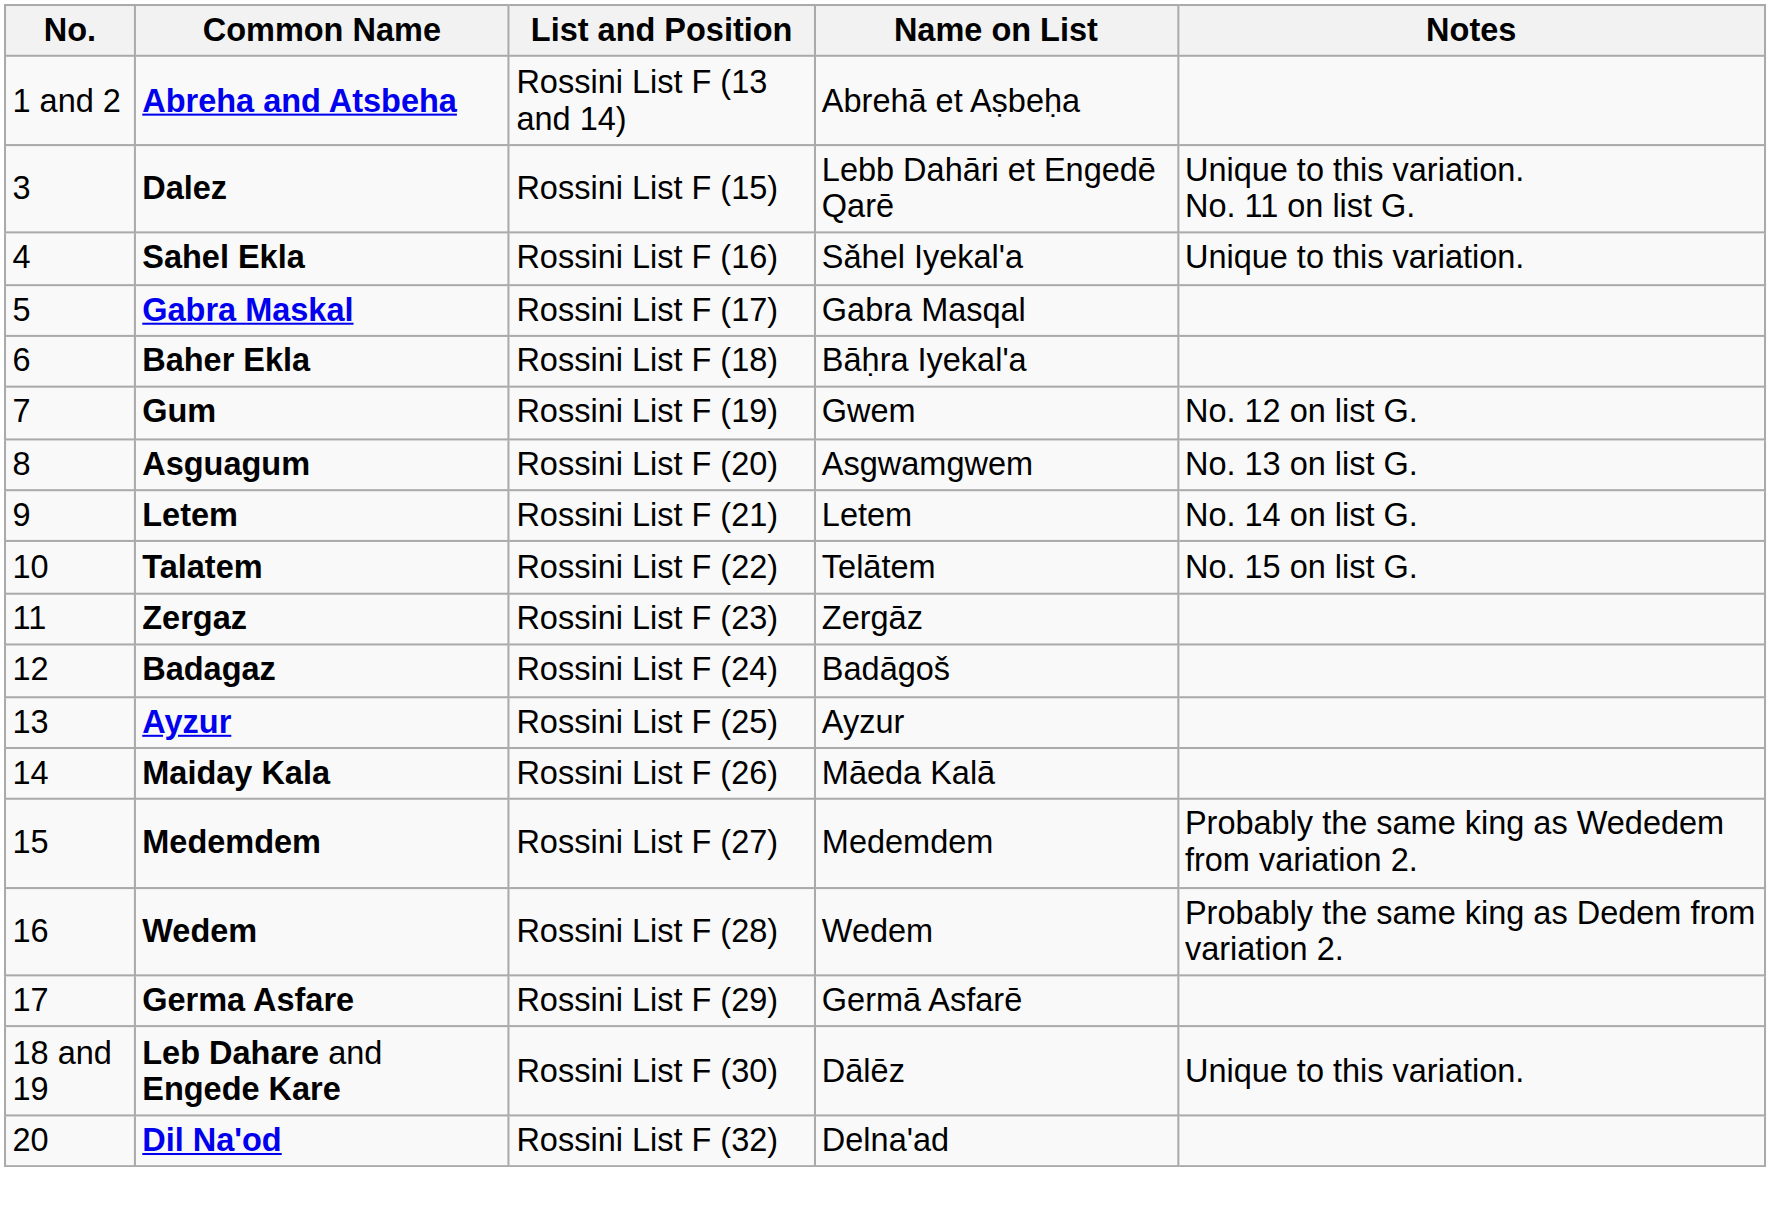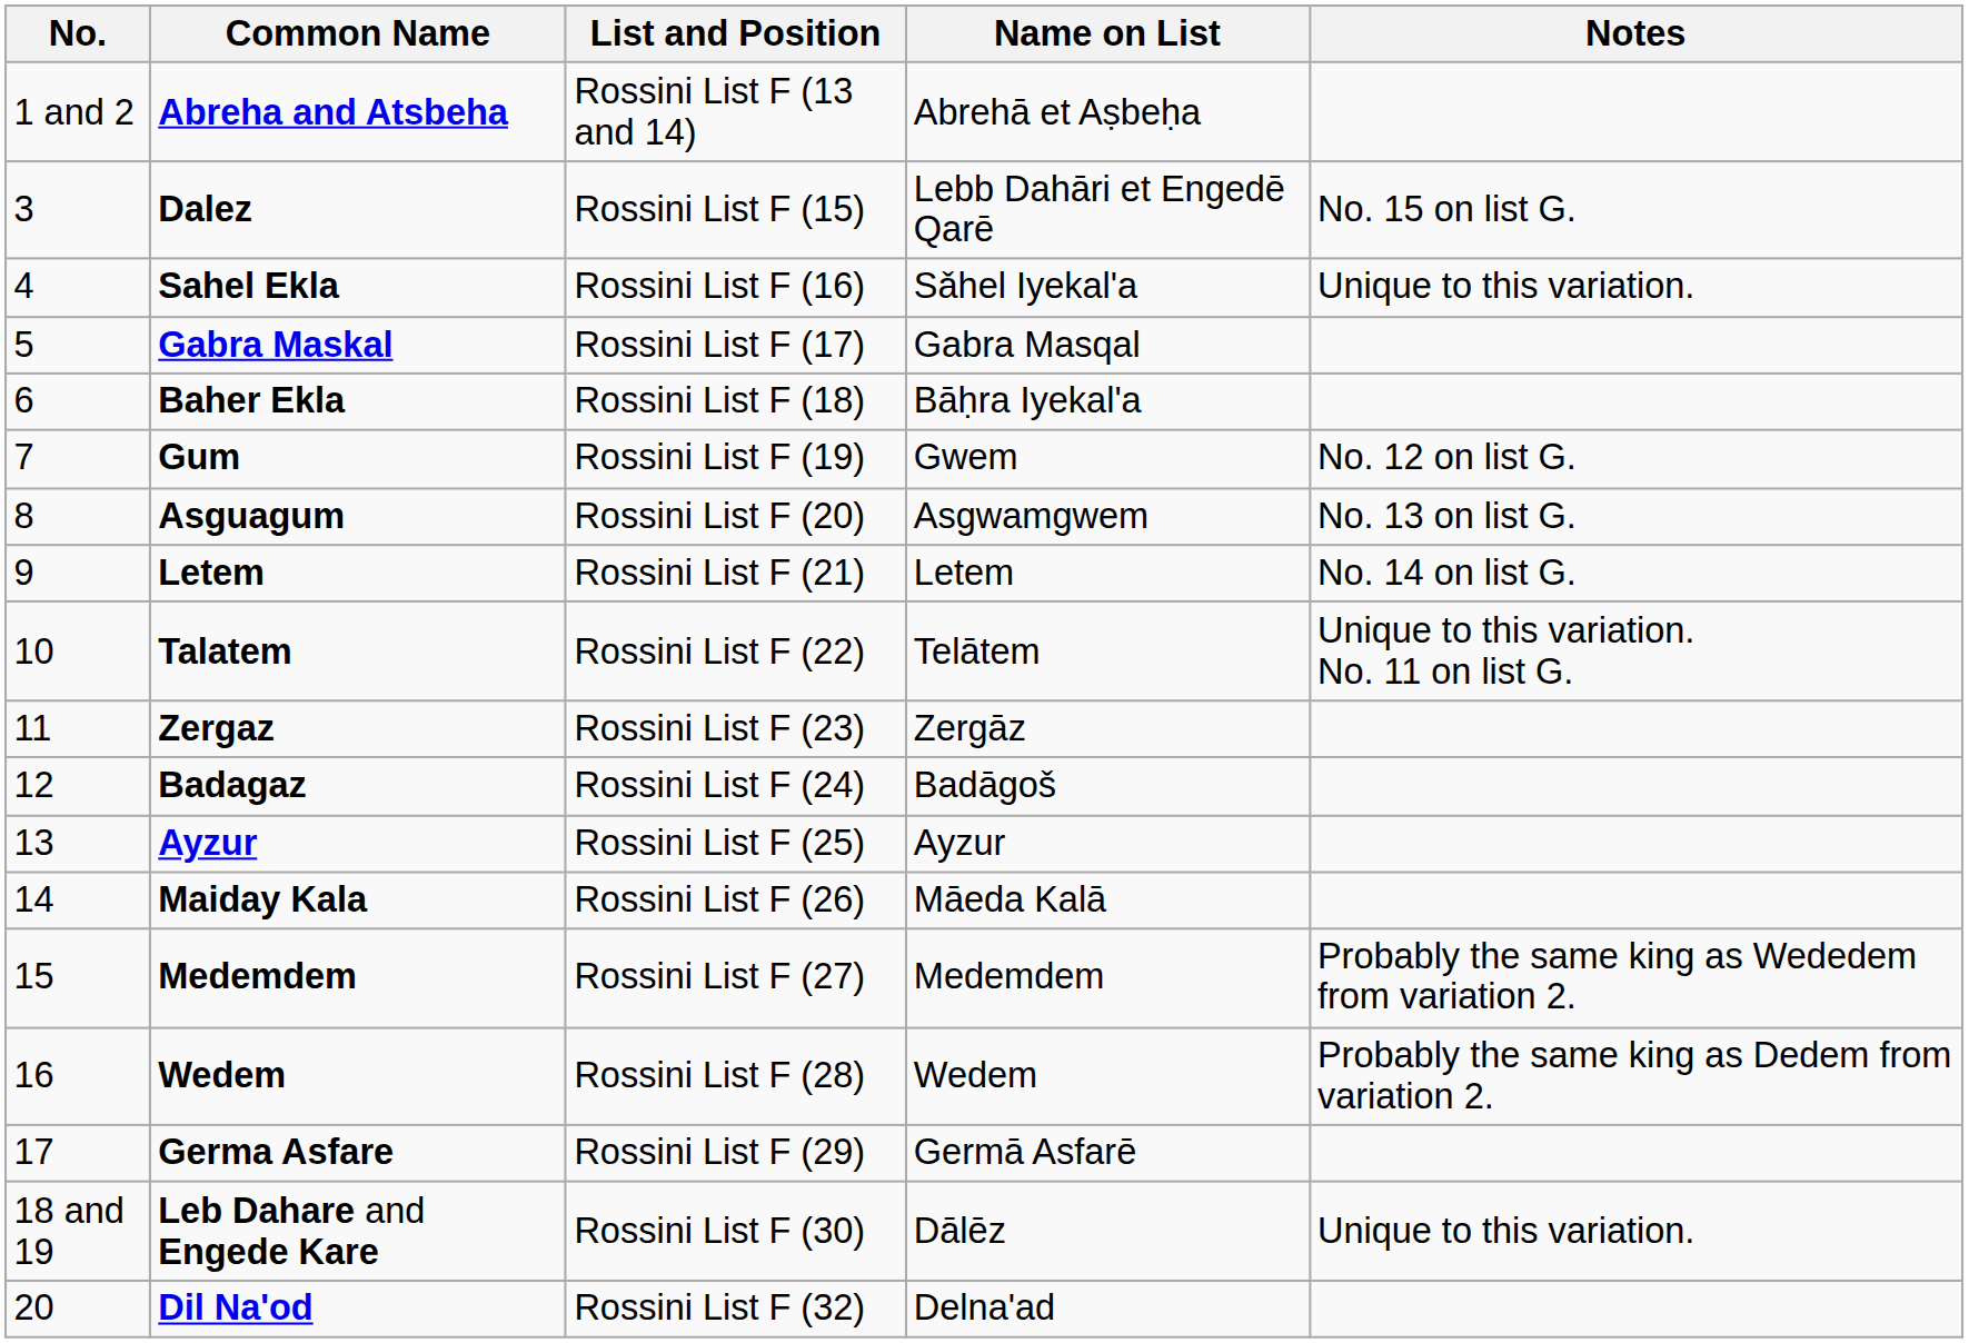Dalez | Notes: Unique to this variation. No. 11 on list G. -> No. 15 on list G.
Talatem | Notes: No. 15 on list G. -> Unique to this variation. No. 11 on list G.
